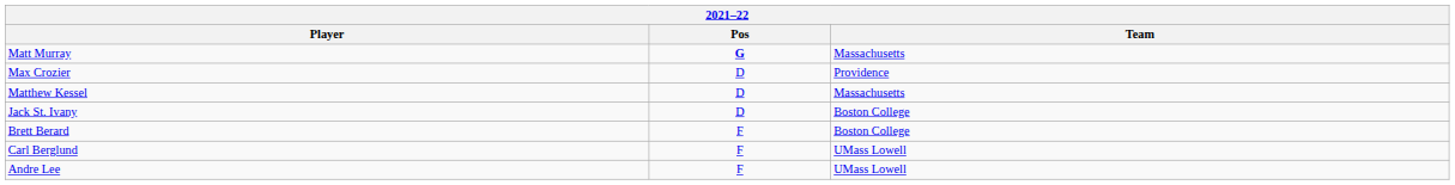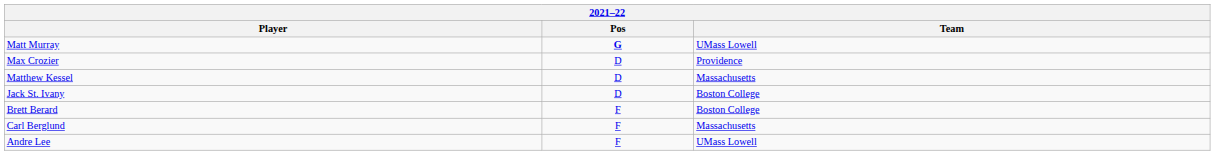Matt Murray | Team: Massachusetts -> UMass Lowell
Carl Berglund | Team: UMass Lowell -> Massachusetts
